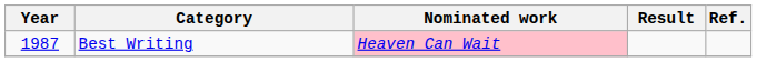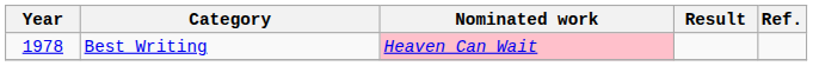Best Writing | Year: 1987 -> 1978
